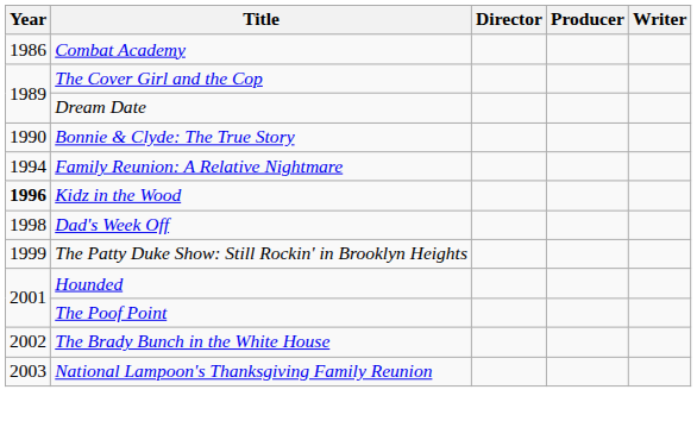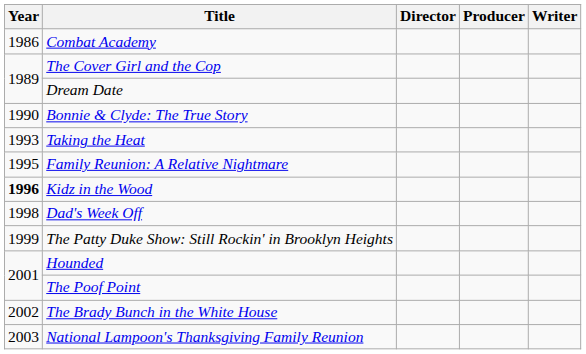+ row: 1993 | Taking the Heat
Family Reunion: A Relative Nightmare | Year: 1994 -> 1995
